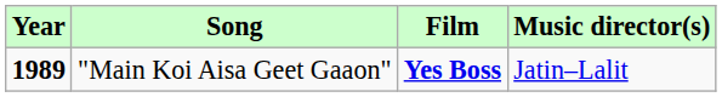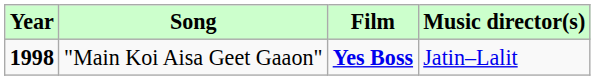"Main Koi Aisa Geet Gaaon" | Year: 1989 -> 1998
